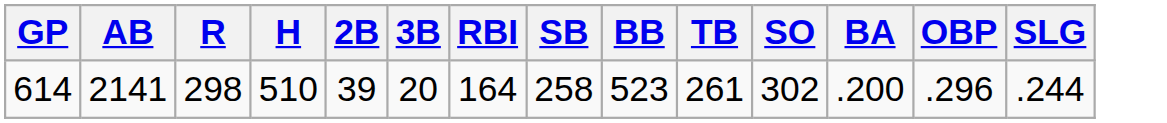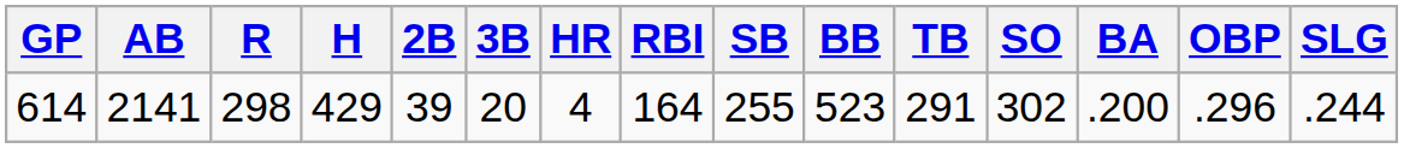+ column: HR | 4
614 | H: 510 -> 429
614 | SB: 258 -> 255
614 | TB: 261 -> 291
